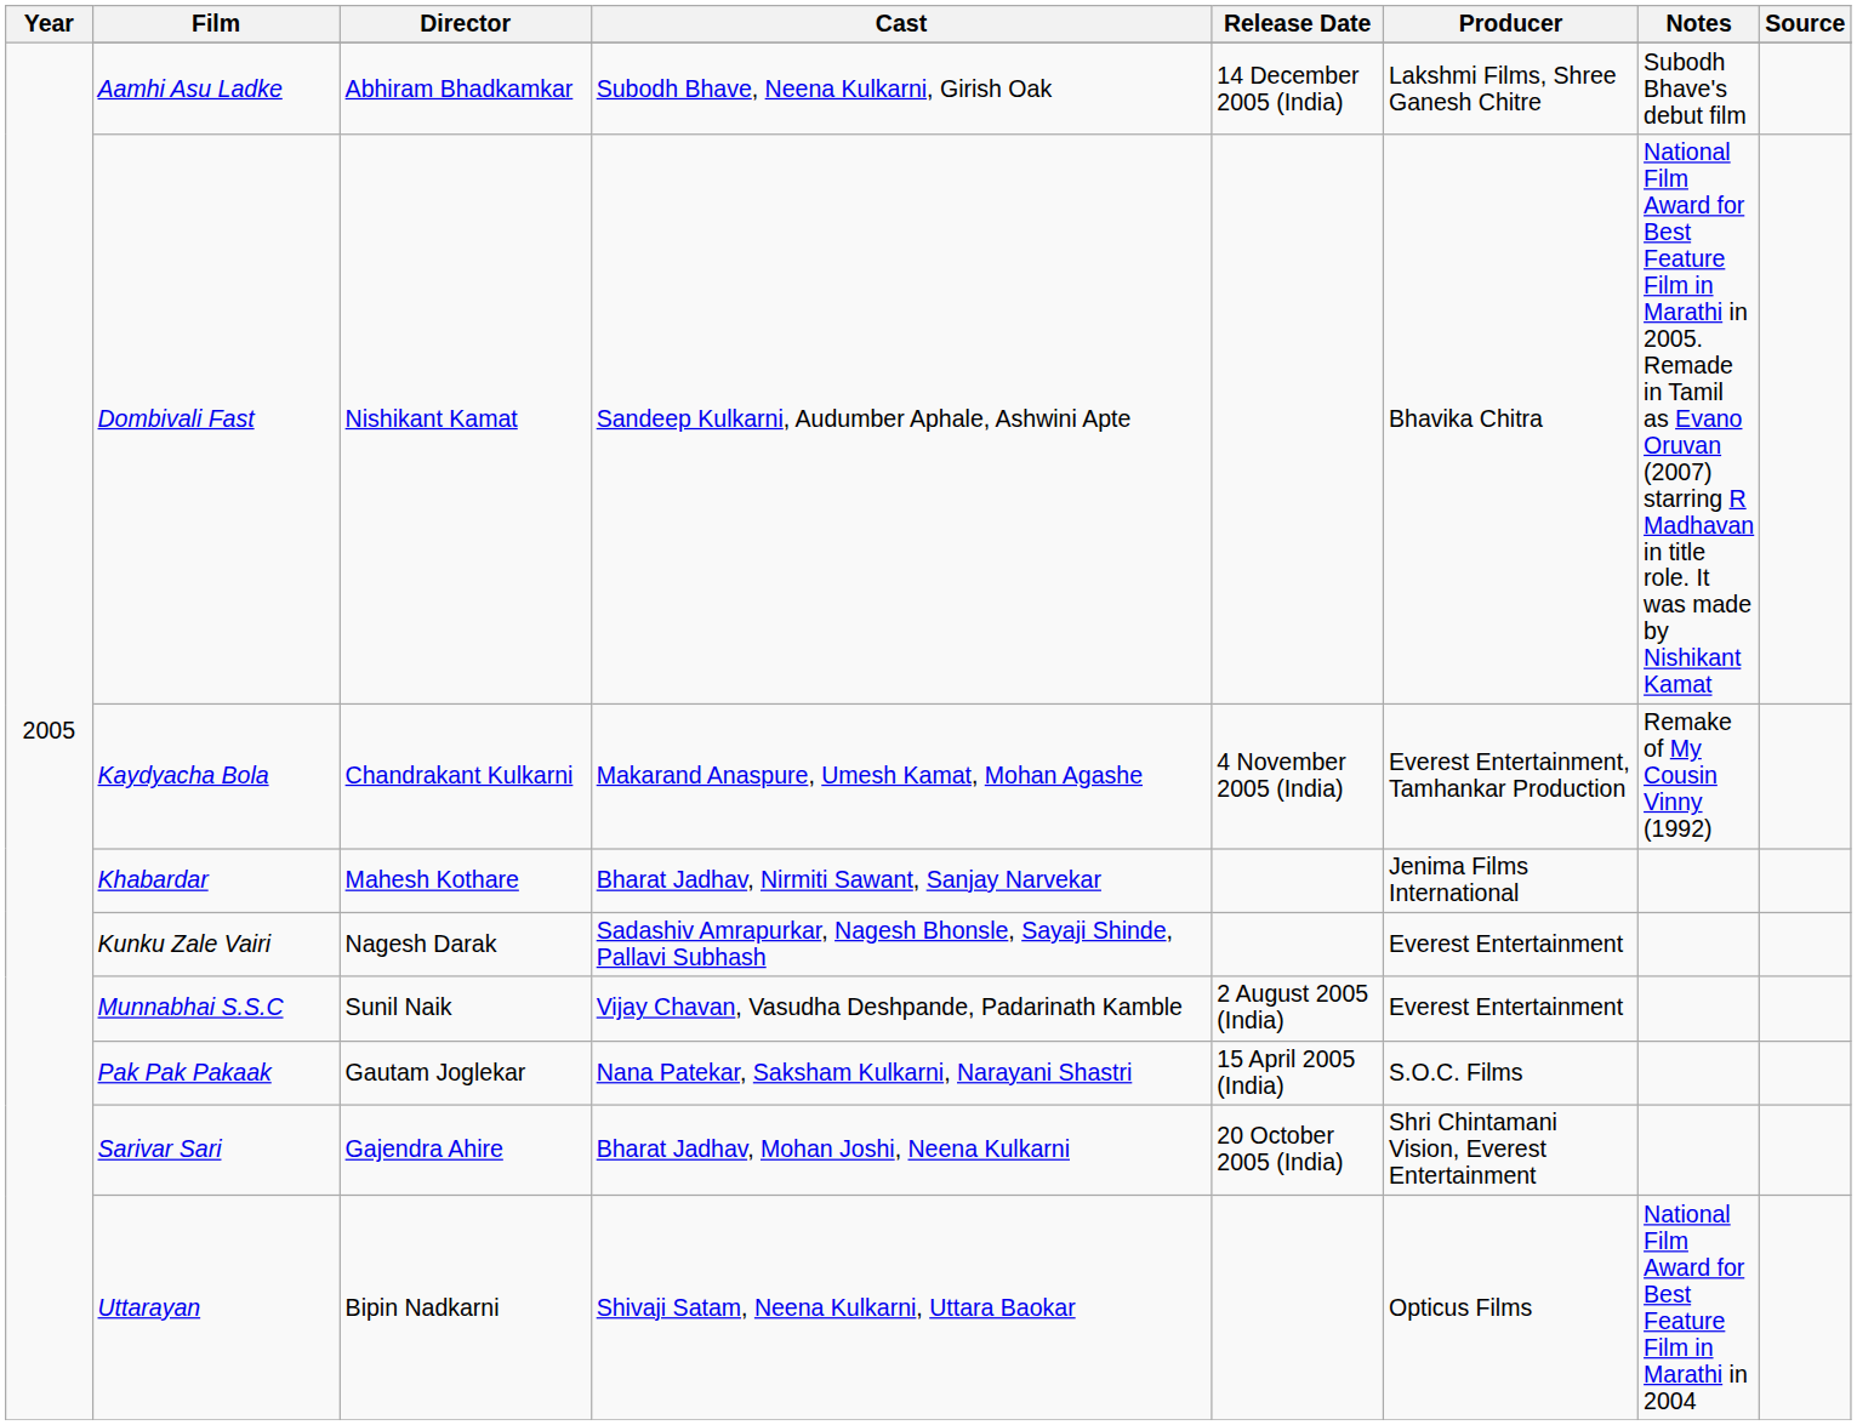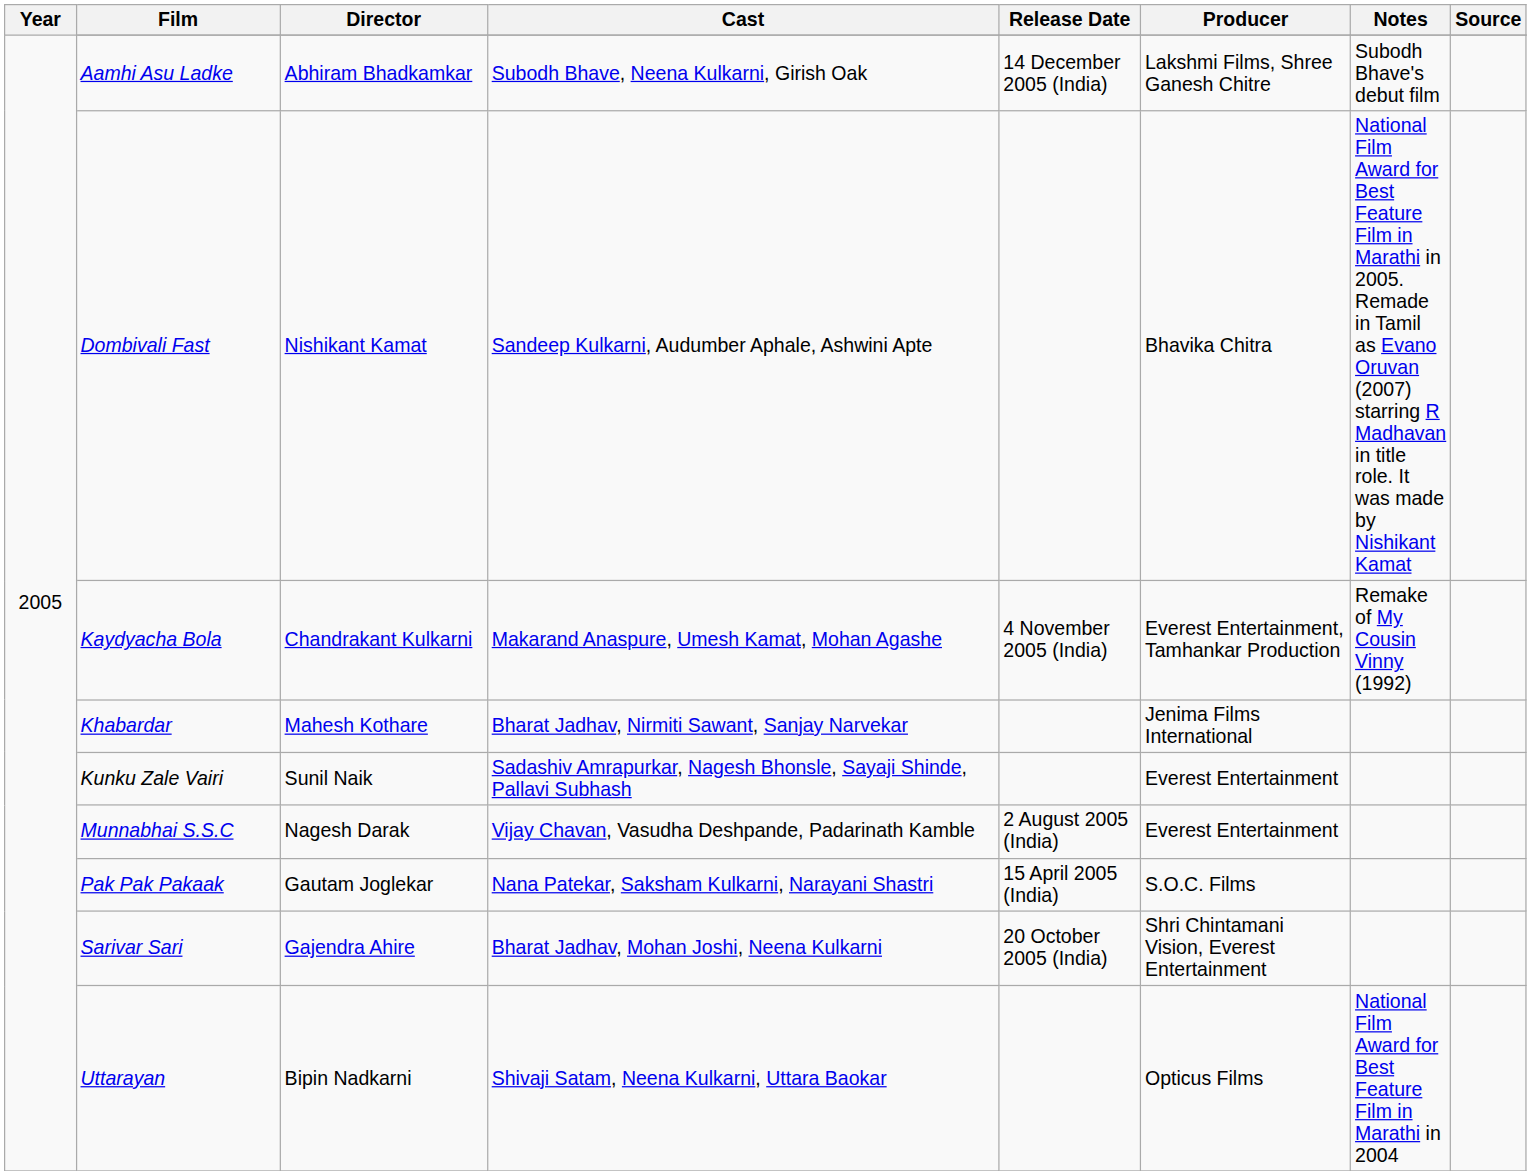Kunku Zale Vairi | Director: Nagesh Darak -> Sunil Naik
Munnabhai S.S.C | Director: Sunil Naik -> Nagesh Darak
